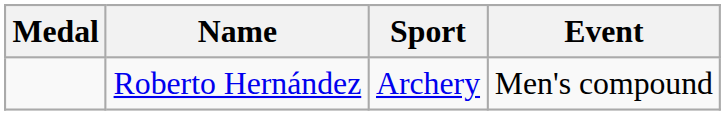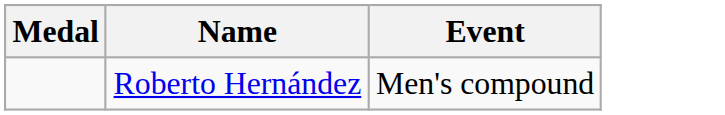- column: Sport | Archery
